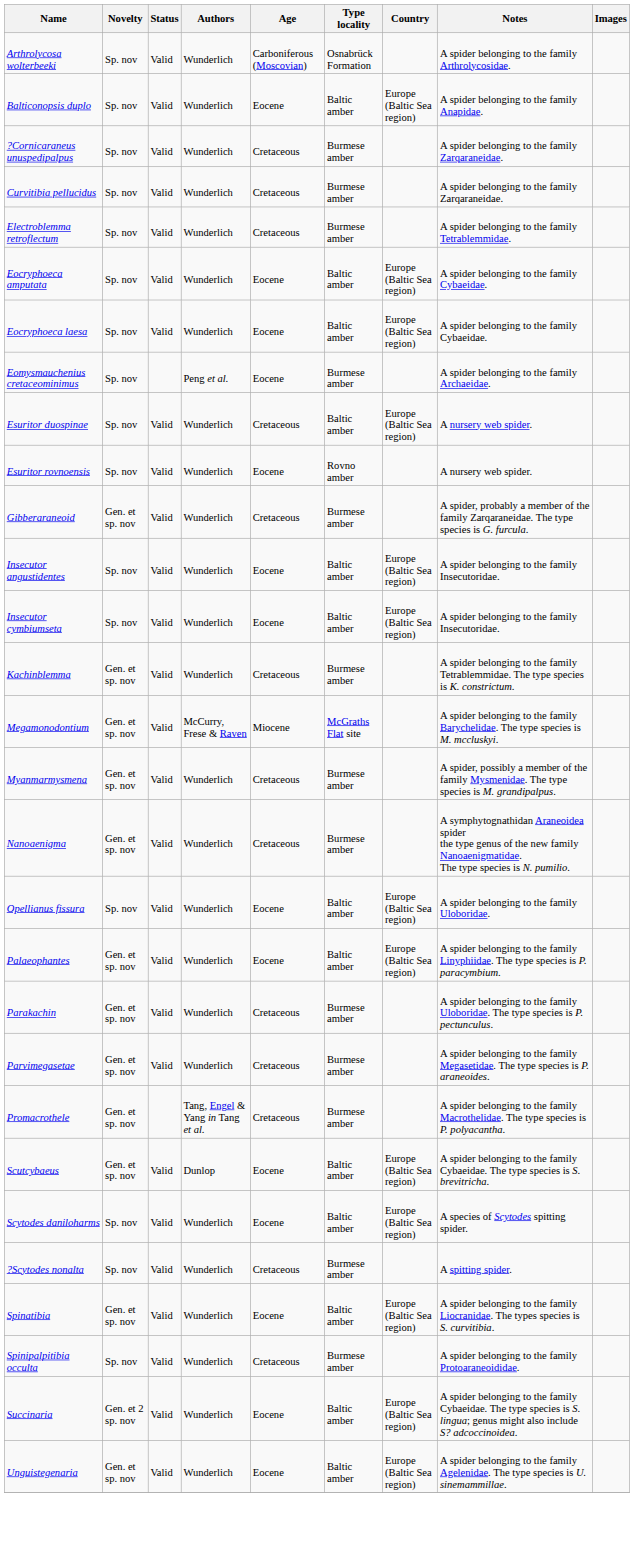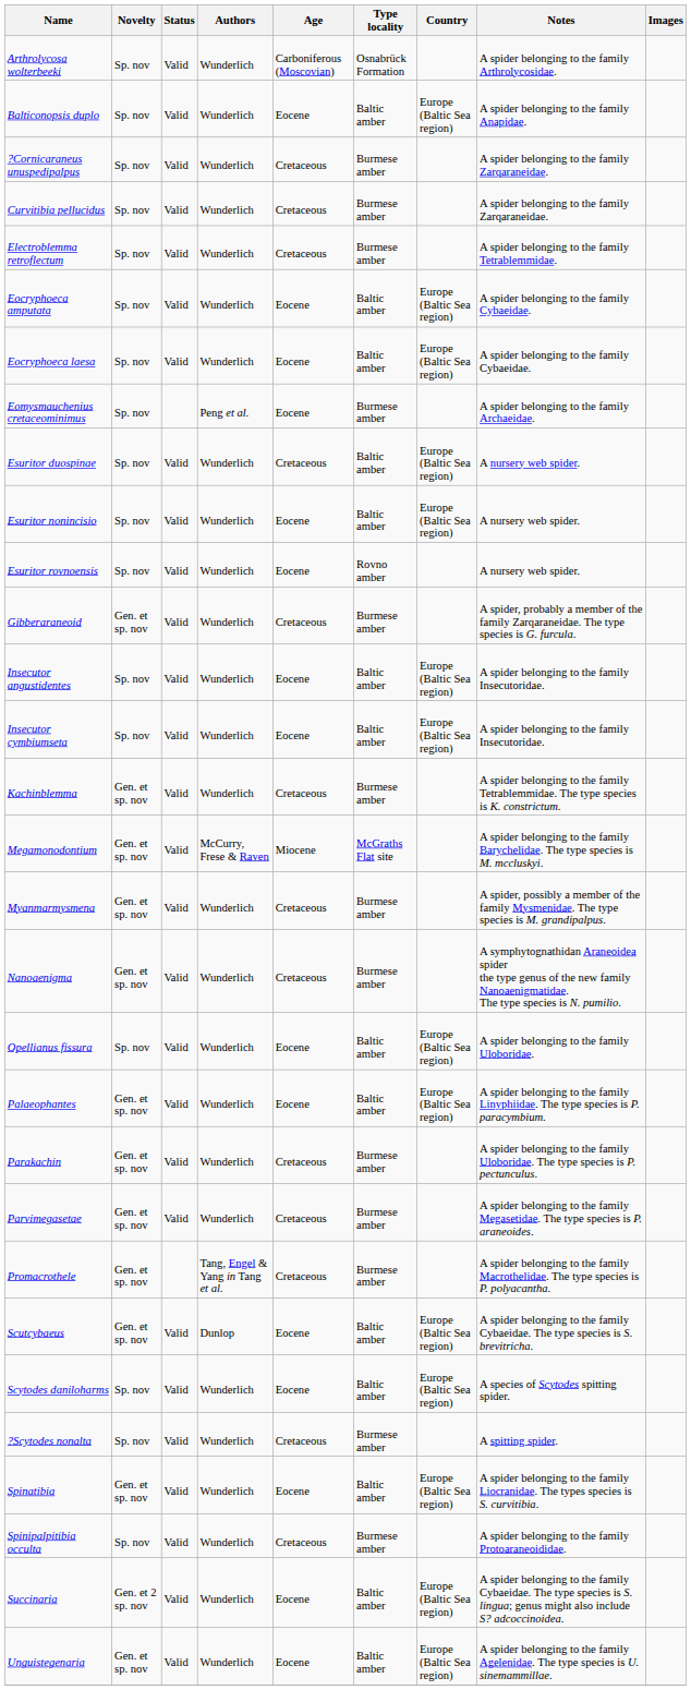+ row: Esuritor nonincisio | Sp. nov | Valid | Wunderlich | Eocene | Baltic amber | Europe (Baltic Sea region) | A nursery web spider.
